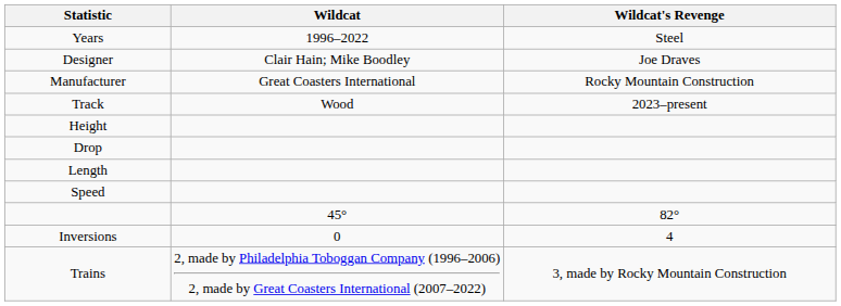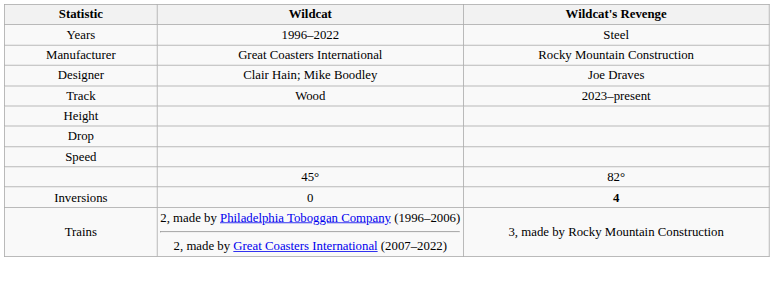rows swapped: Manufacturer <-> Designer
- row: Length
Inversions | Wildcat's Revenge: normal -> bold
